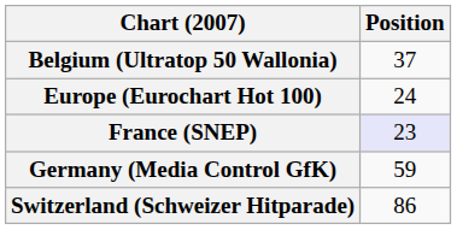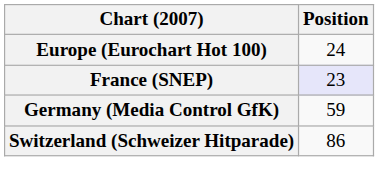- row: Belgium (Ultratop 50 Wallonia) | 37
